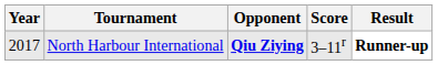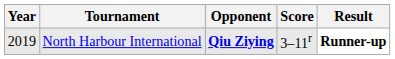North Harbour International | Year: 2017 -> 2019
